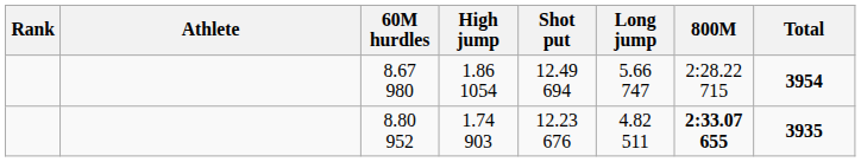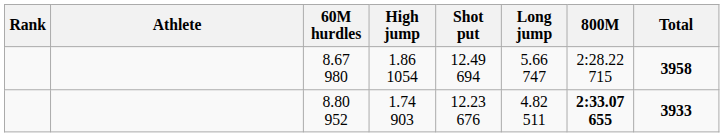8.67 980 | Total: 3954 -> 3958
8.80 952 | Total: 3935 -> 3933
